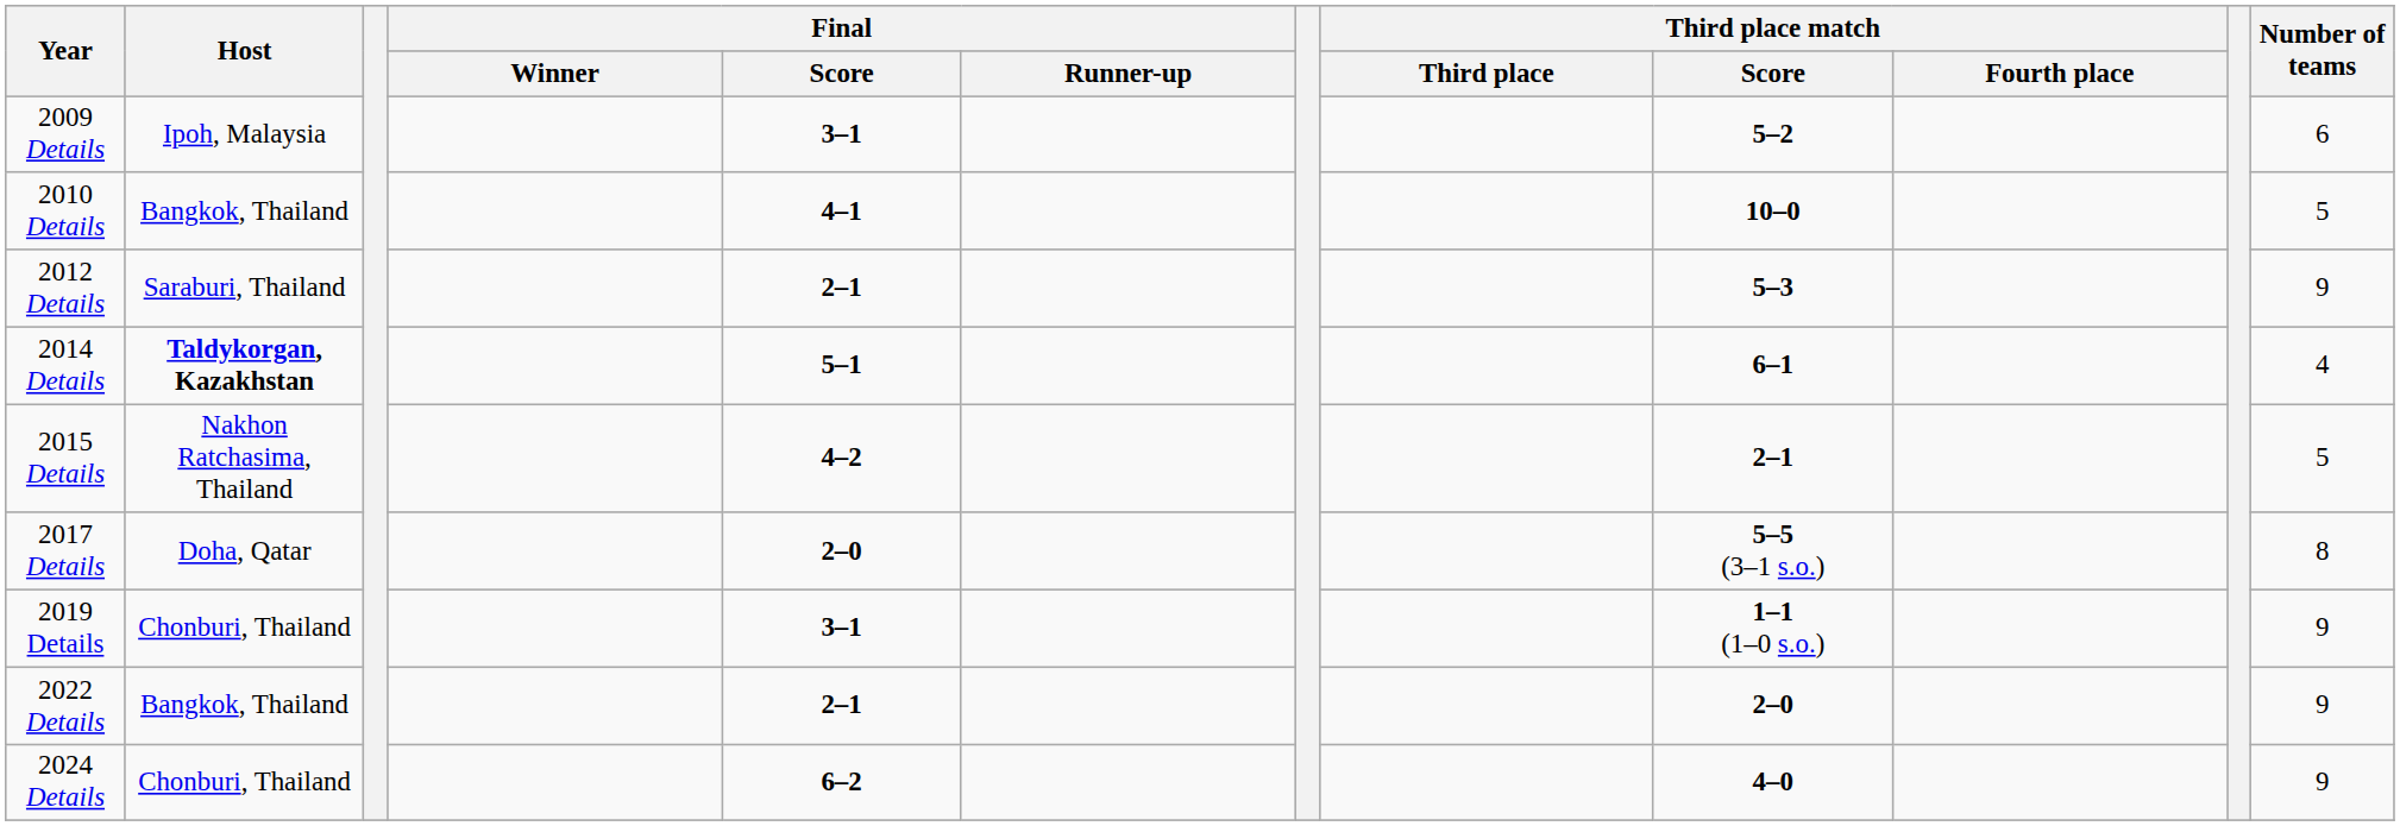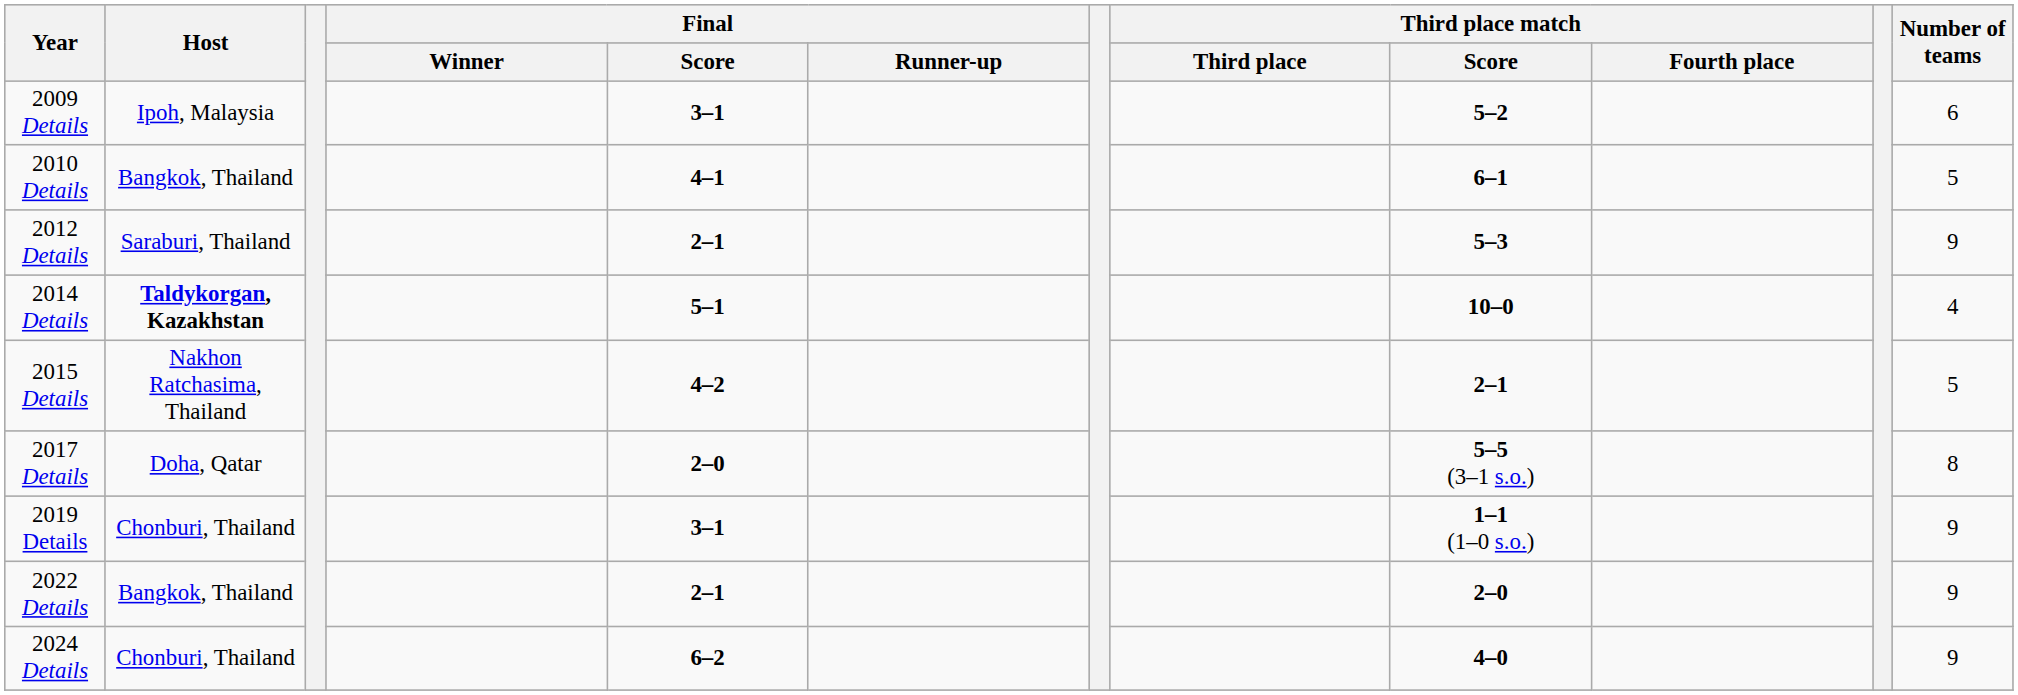2010 Details | Third place match / Score: 10–0 -> 6–1
2014 Details | Third place match / Score: 6–1 -> 10–0
